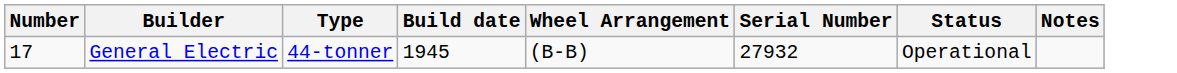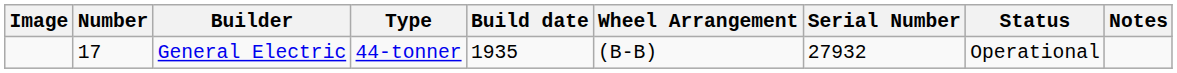+ column: Image
General Electric | Build date: 1945 -> 1935
